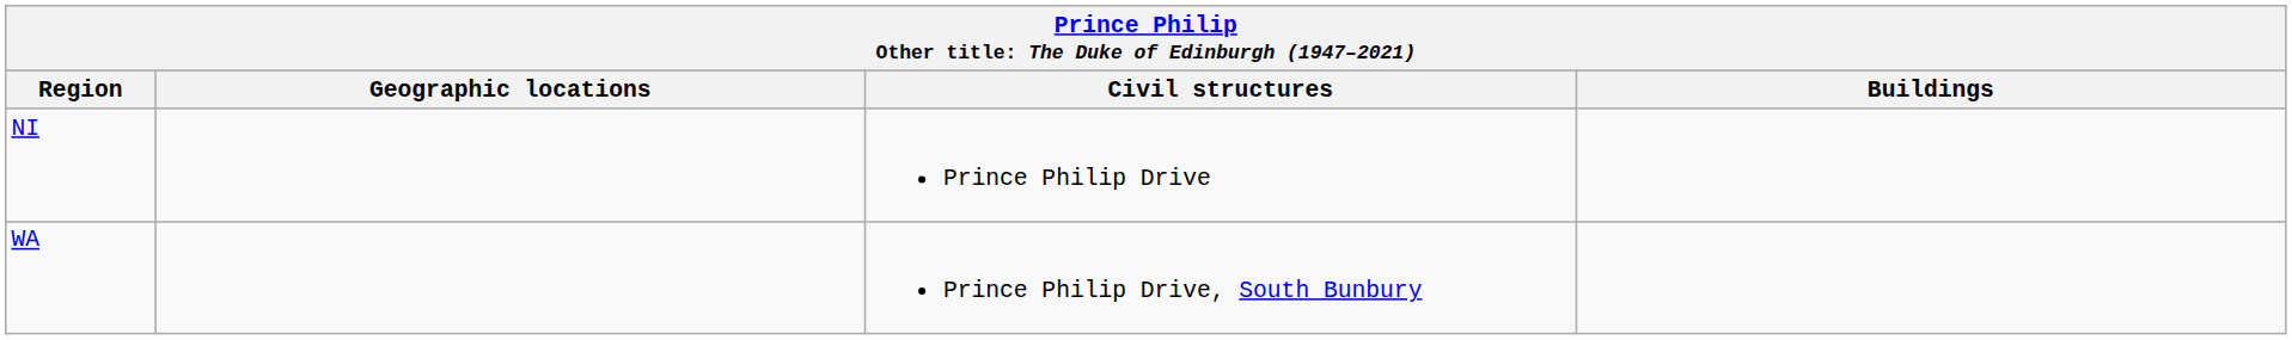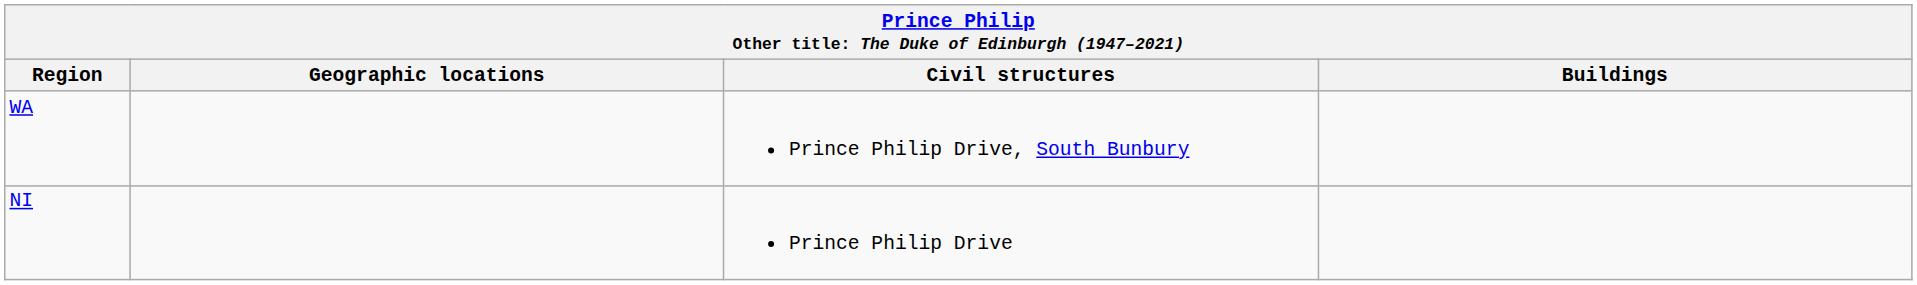rows swapped: NI <-> WA
